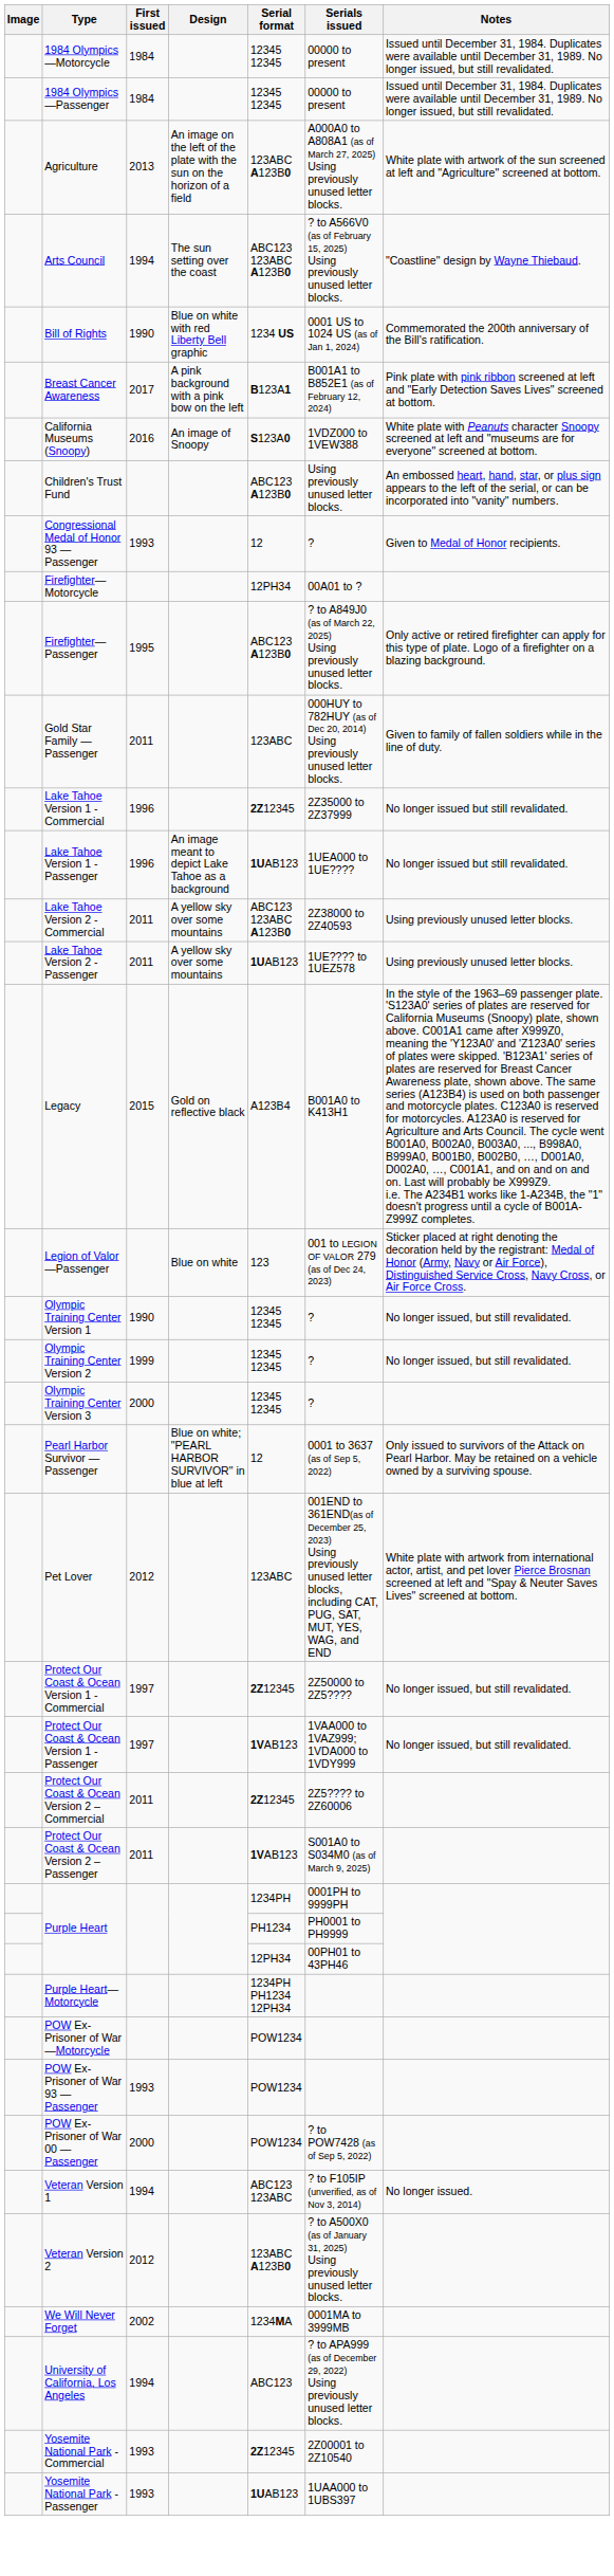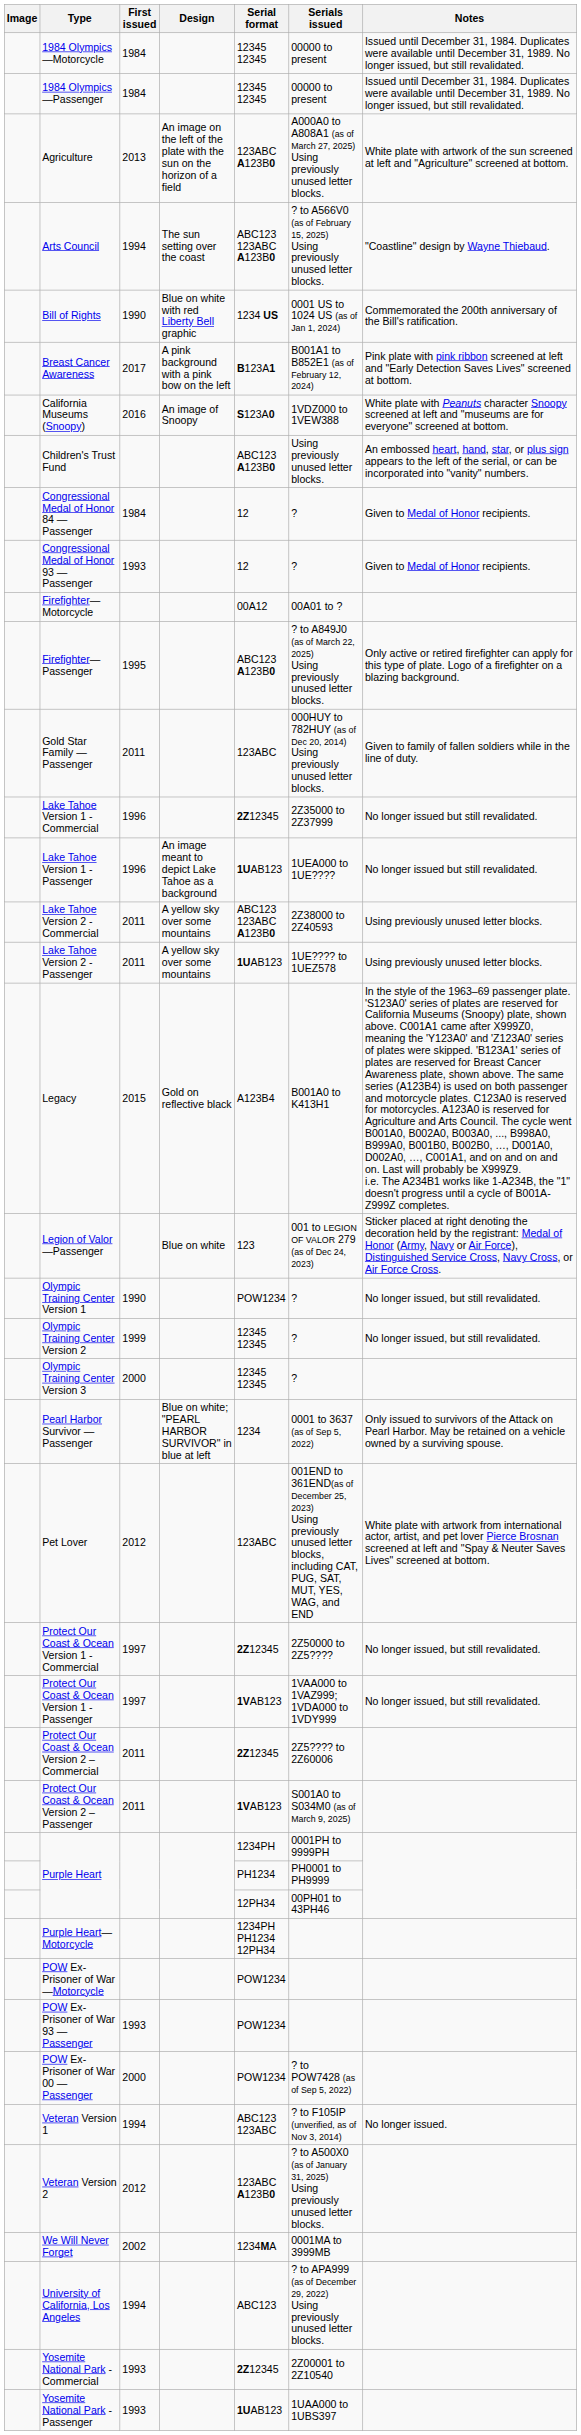+ row: Congressional Medal of Honor 84 —Passenger | 1984 | 12 | ? | Given to Medal of Honor recipients.
Firefighter—Motorcycle | Serial format: 12PH34 -> 00A12
Olympic Training Center Version 1 | Serial format: 12345 12345 -> POW1234
Pearl Harbor Survivor —Passenger | Serial format: 12 -> 1234
